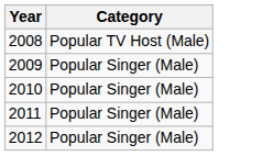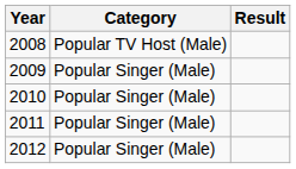+ column: Result
